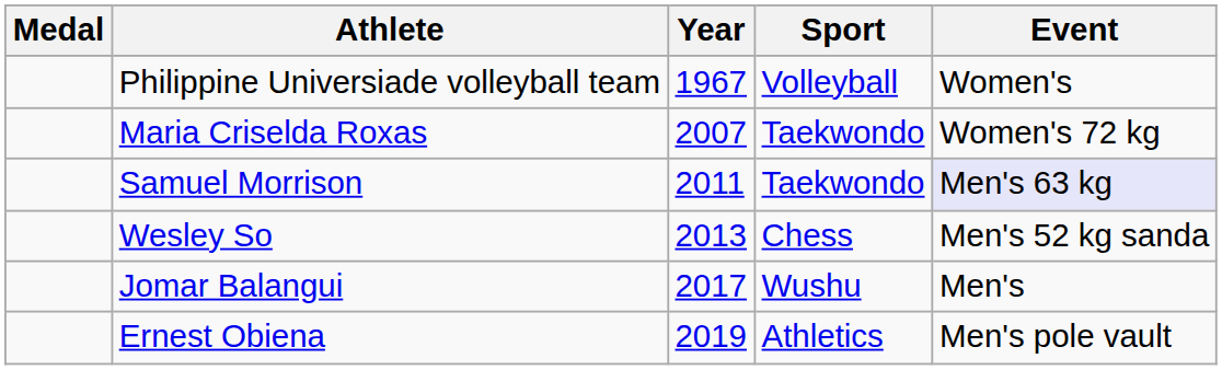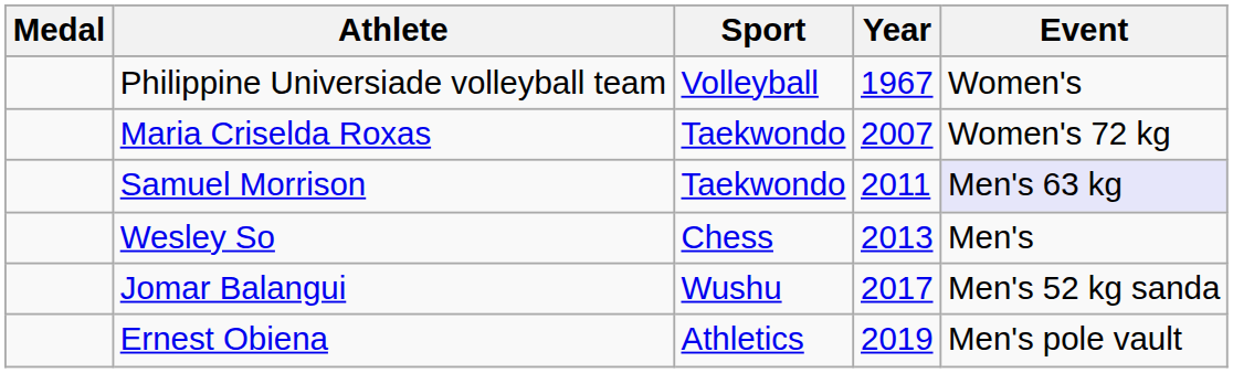columns swapped: Year <-> Sport
Wesley So | Event: Men's 52 kg sanda -> Men's
Jomar Balangui | Event: Men's -> Men's 52 kg sanda
